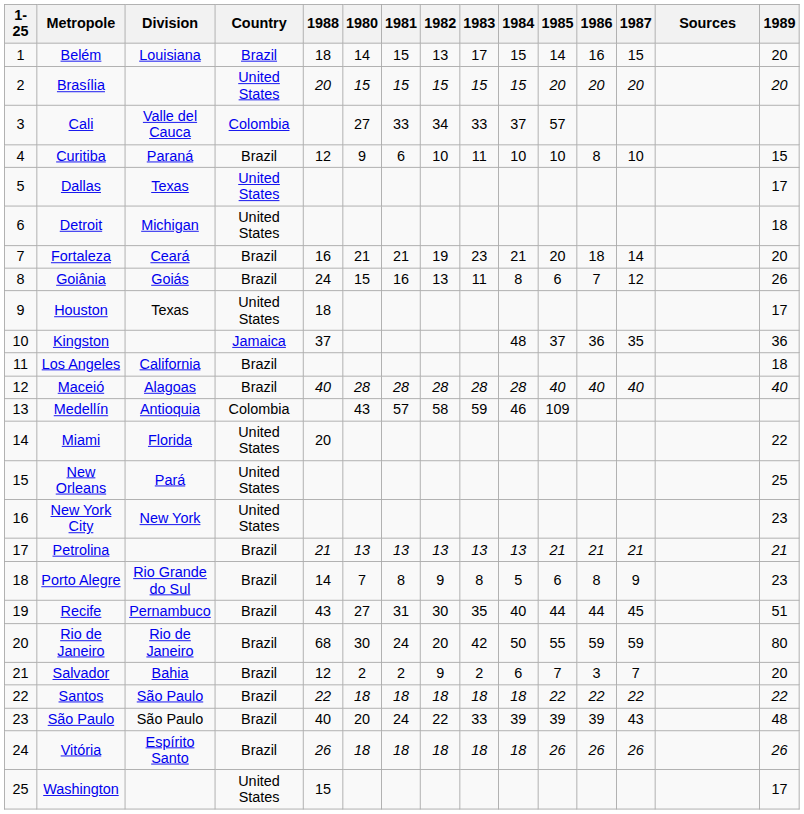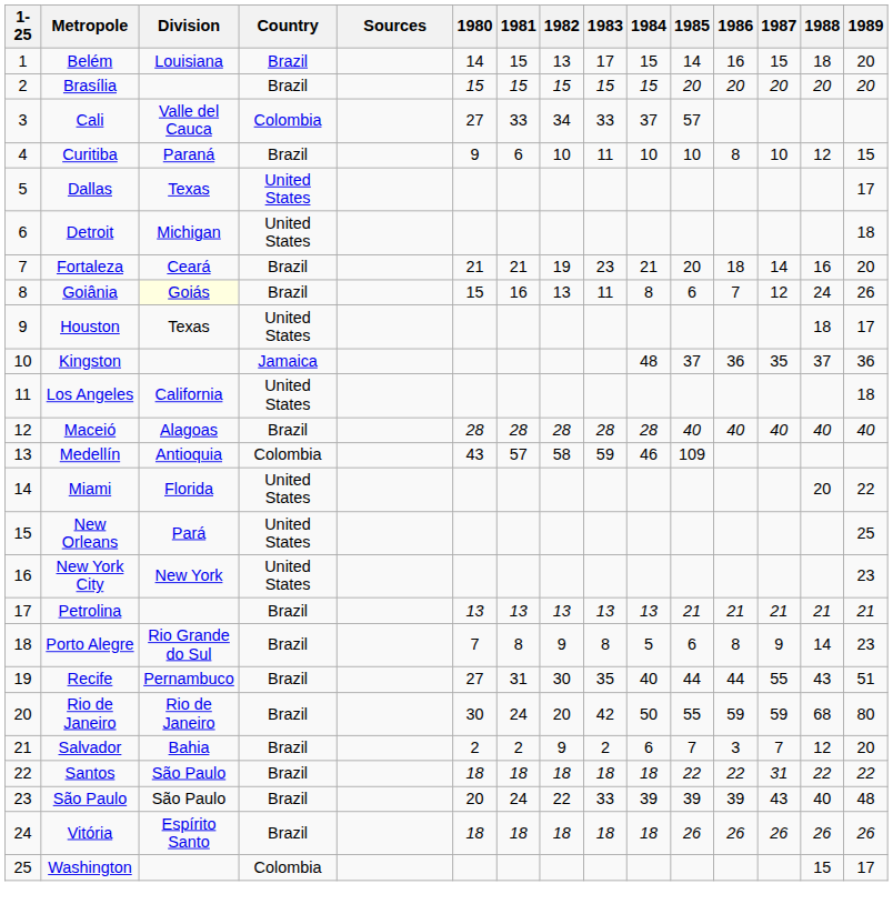columns swapped: Sources <-> 1988
Brasília | Country: United States -> Brazil
Goiânia | Division: no background -> lightyellow background
Los Angeles | Country: Brazil -> United States
Recife | 1987: 45 -> 55
Santos | 1987: 22 -> 31
Washington | Country: United States -> Colombia
